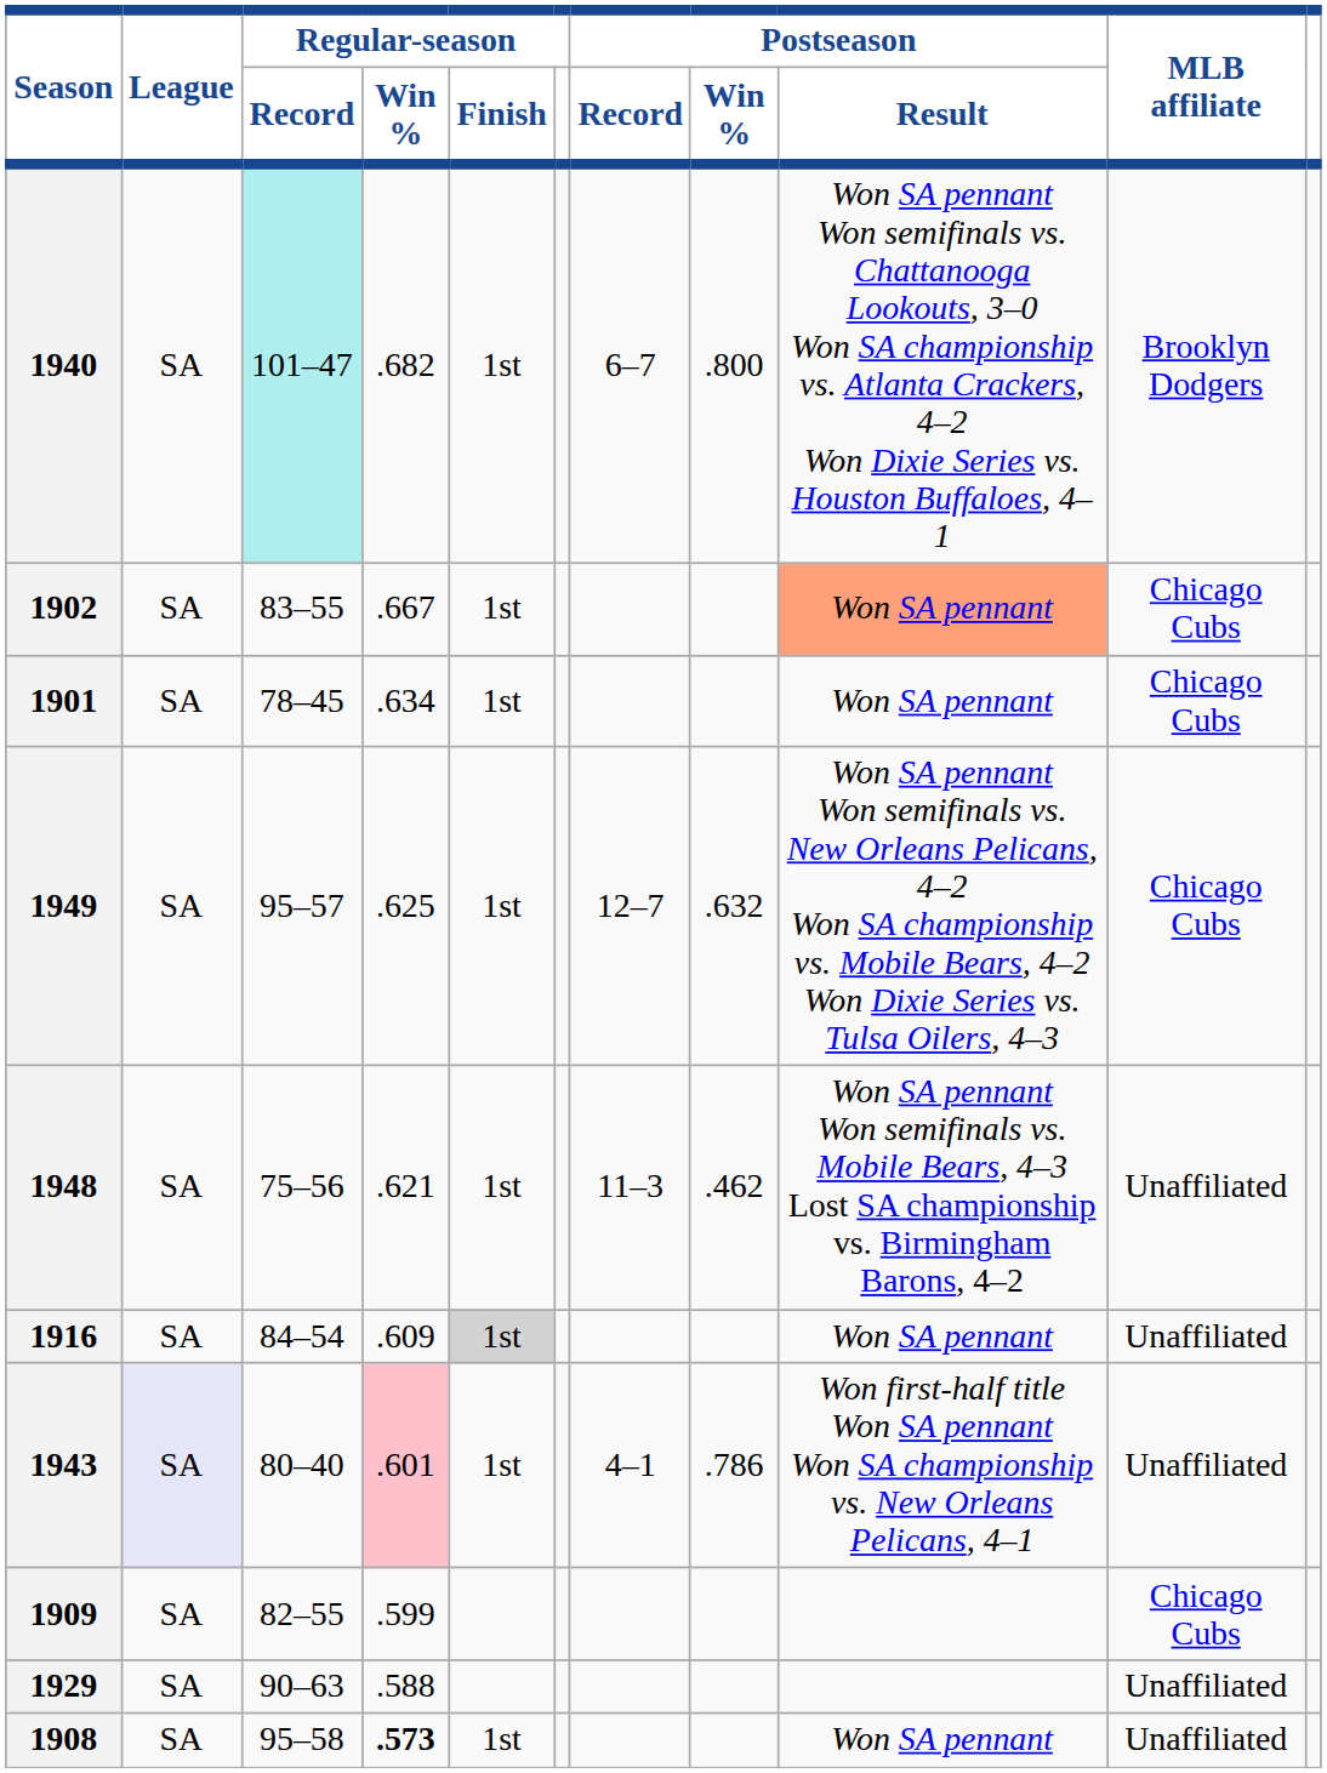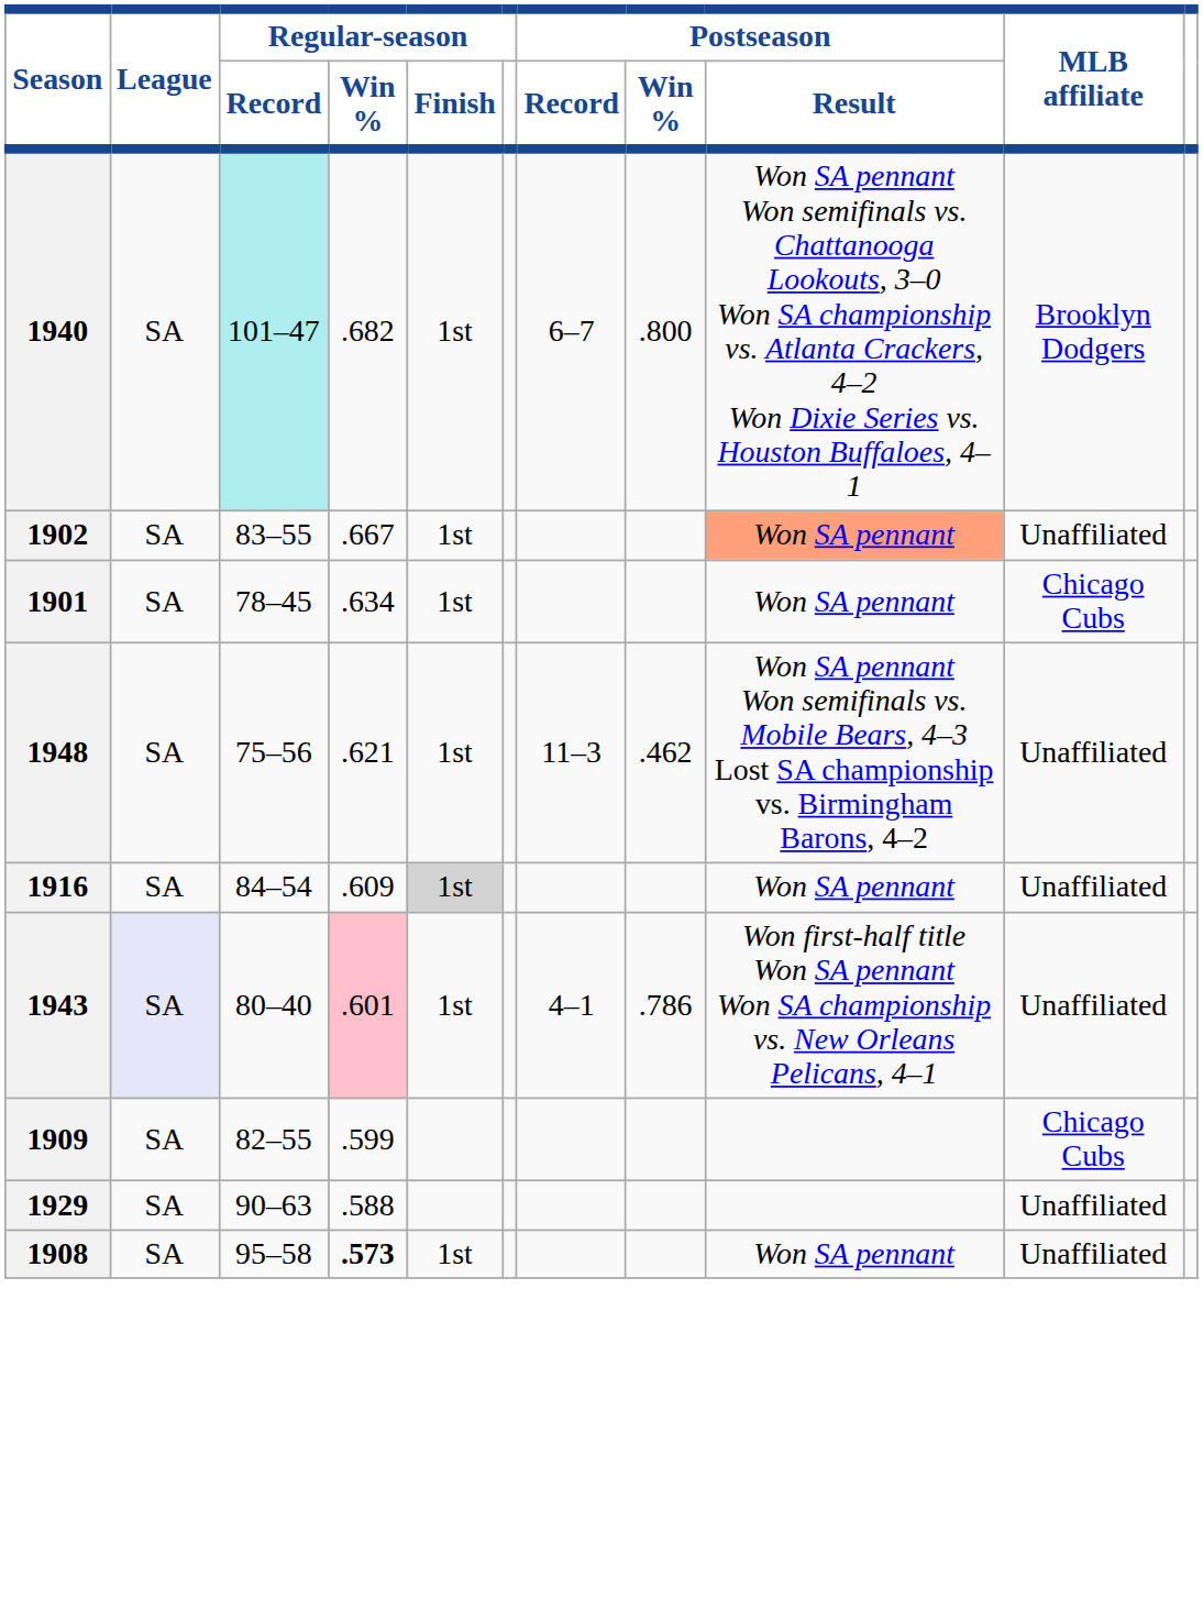1902 | MLB affiliate: Chicago Cubs -> Unaffiliated
- row: 1949 | SA | 95–57 | .625 | 1st | 12–7 | .632 | Won SA pennant Won semifinals vs. New Orleans Pelicans, 4–2 Won SA championship vs. Mobile Bears, 4–2 Won Dixie Series vs. Tulsa Oilers, 4–3 | Chicago Cubs
